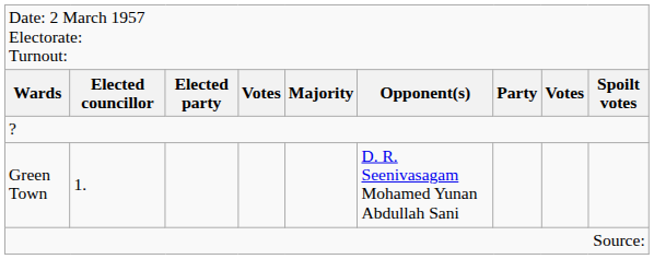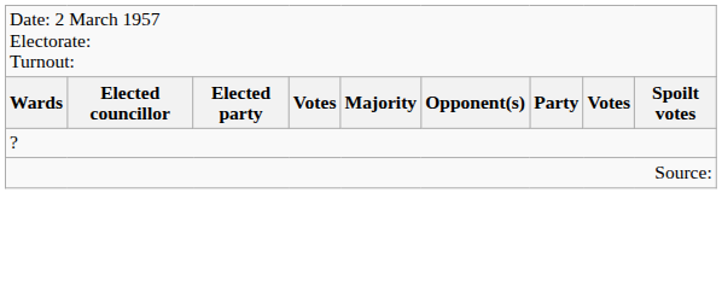- row: Green Town | 1. | D. R. Seenivasagam Mohamed Yunan Abdullah Sani
